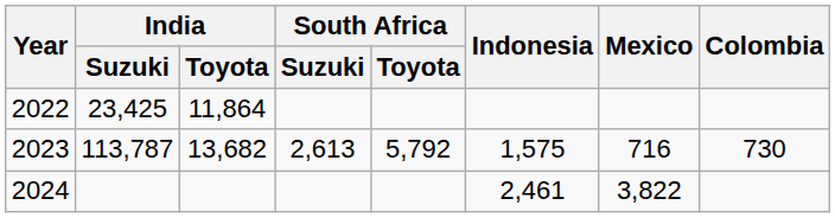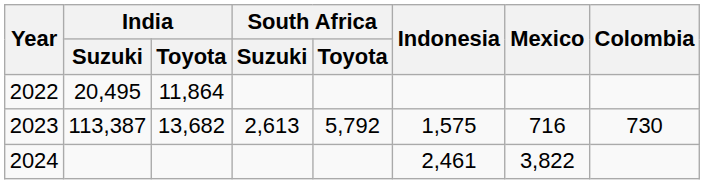2022 | India / Suzuki: 23,425 -> 20,495
2023 | India / Suzuki: 113,787 -> 113,387
